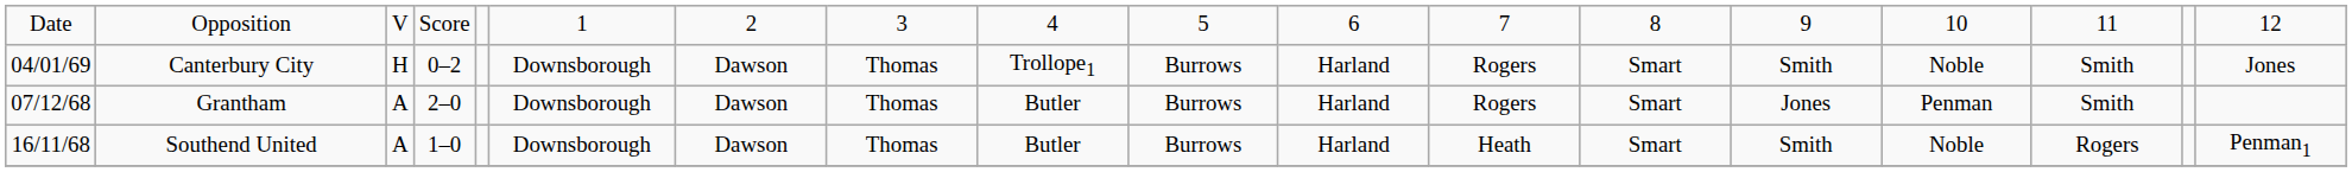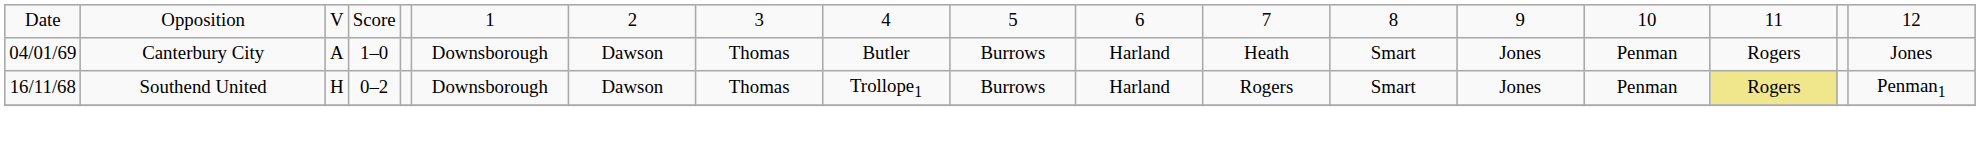Canterbury City | column 3: H -> A
Canterbury City | column 4: 0–2 -> 1–0
Canterbury City | column 9: Trollope1 -> Butler
Canterbury City | column 12: Rogers -> Heath
Canterbury City | column 14: Smith -> Jones
Canterbury City | column 15: Noble -> Penman
Canterbury City | column 16: Smith -> Rogers
- row: 07/12/68 | Grantham | A | 2–0 | Downsborough | Dawson | Thomas | Butler | Burrows | Harland | Rogers | Smart | Jones | Penman | Smith
Southend United | column 3: A -> H
Southend United | column 4: 1–0 -> 0–2
Southend United | column 9: Butler -> Trollope1
Southend United | column 12: Heath -> Rogers
Southend United | column 14: Smith -> Jones
Southend United | column 15: Noble -> Penman
Southend United | column 16: no background -> khaki background
